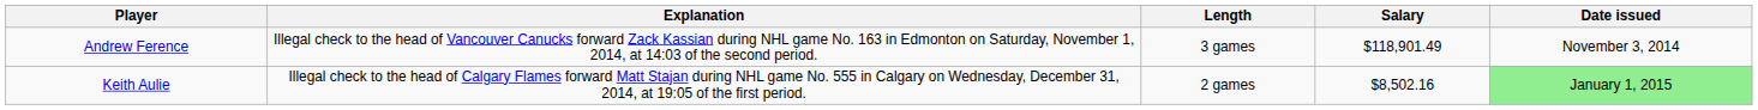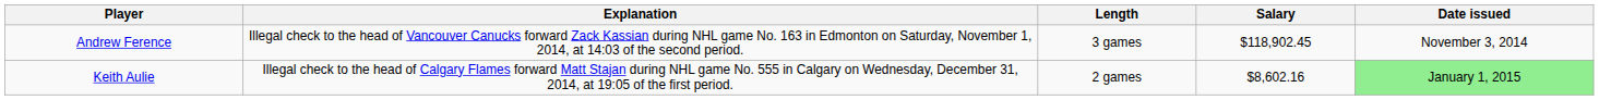Andrew Ference | Salary: $118,901.49 -> $118,902.45
Keith Aulie | Salary: $8,502.16 -> $8,602.16
